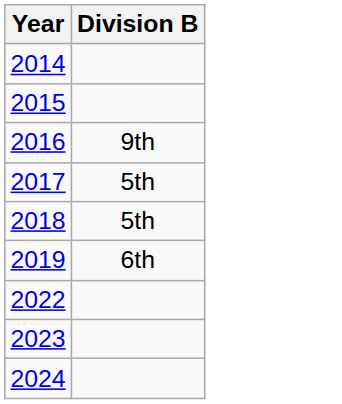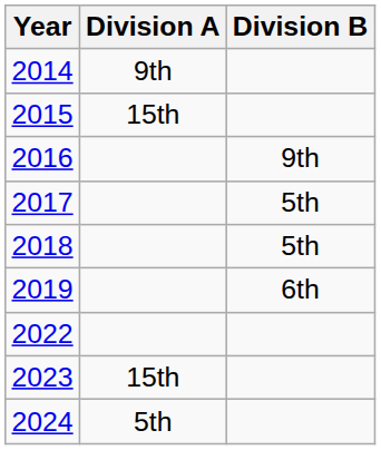+ column: Division A | 9th | 15th | 15th | 5th
